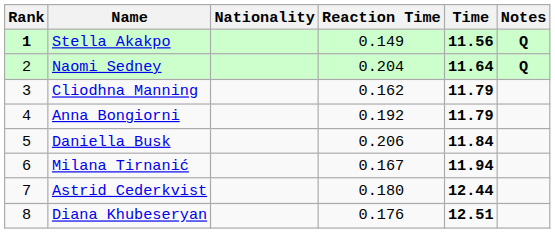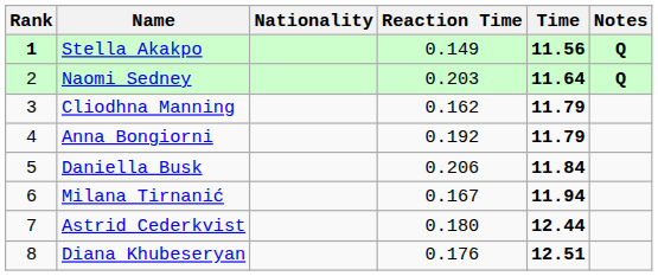Naomi Sedney | Reaction Time: 0.204 -> 0.203
